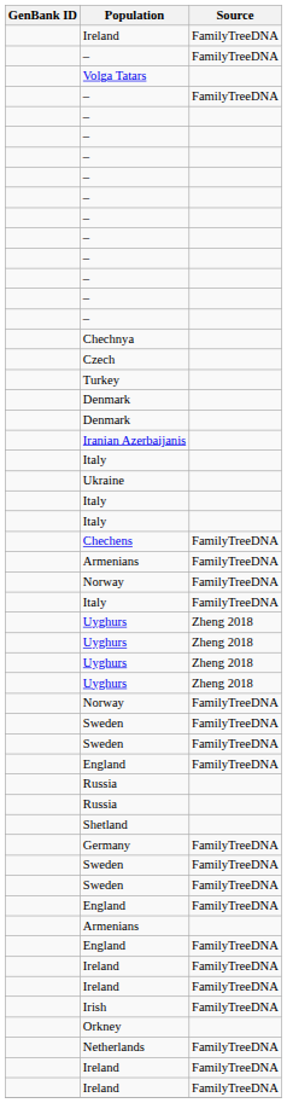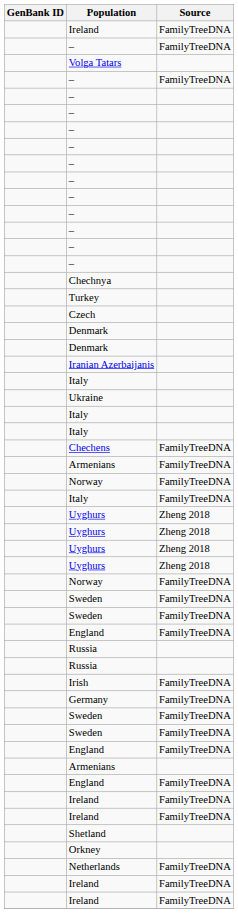rows swapped: Czech <-> Turkey
rows swapped: Irish <-> Shetland
